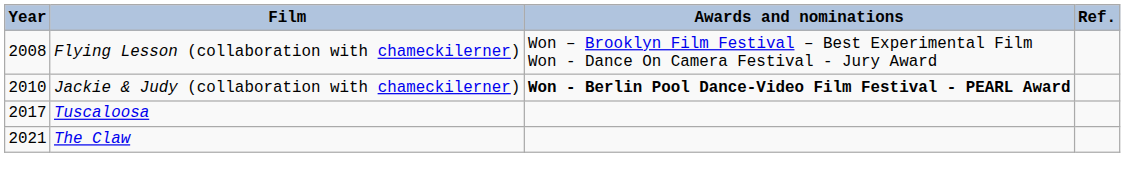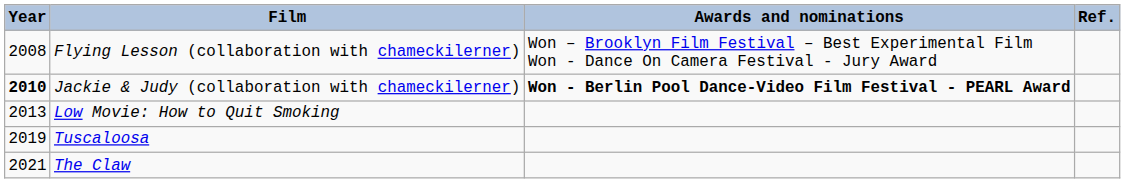Jackie & Judy (collaboration with chameckilerner) | Year: normal -> bold
+ row: 2013 | Low Movie: How to Quit Smoking
Tuscaloosa | Year: 2017 -> 2019
